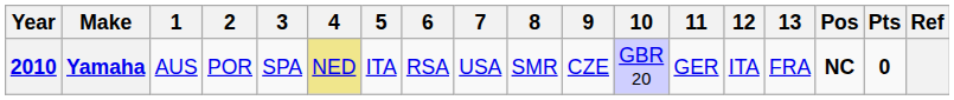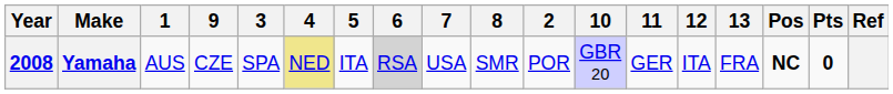columns swapped: 2 <-> 9
Yamaha | Year: 2010 -> 2008
Yamaha | 6: no background -> lightgrey background
